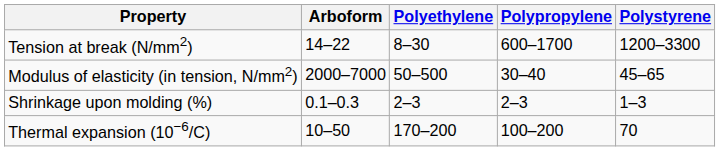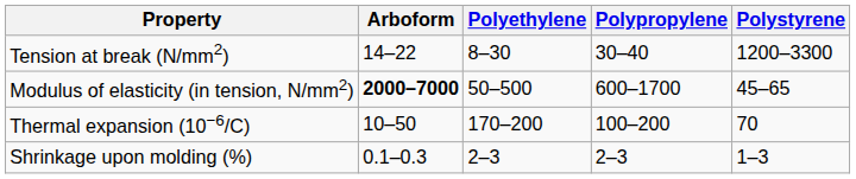Tension at break (N/mm2) | Polypropylene: 600–1700 -> 30–40
Modulus of elasticity (in tension, N/mm2) | Arboform: normal -> bold
Modulus of elasticity (in tension, N/mm2) | Polypropylene: 30–40 -> 600–1700
rows swapped: Thermal expansion (10−6/C) <-> Shrinkage upon molding (%)
